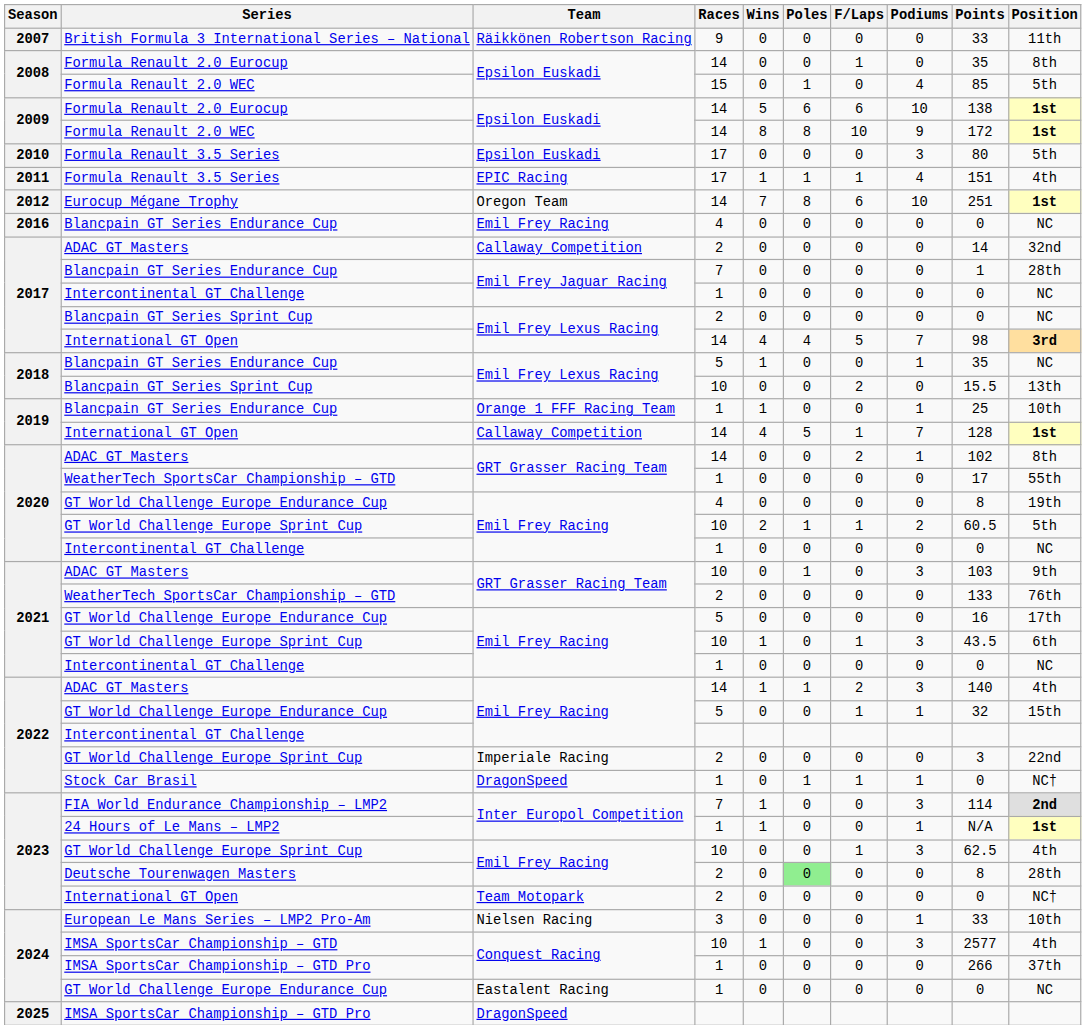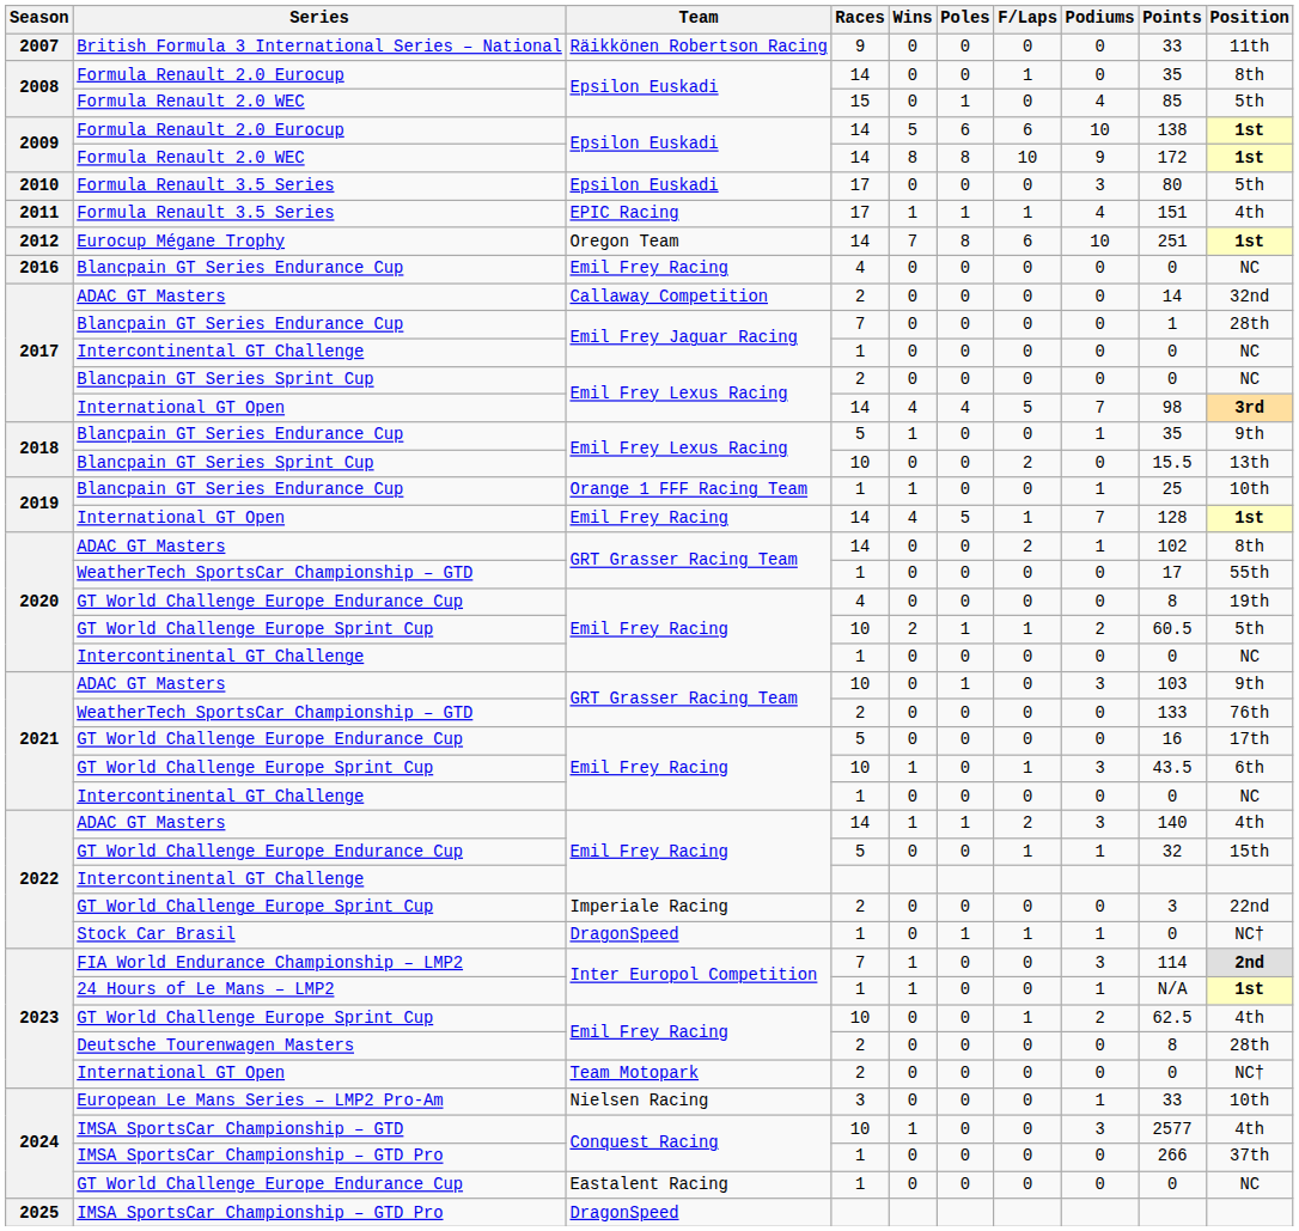2018 / Blancpain GT Series Endurance Cup | Position: NC -> 9th
2019 / International GT Open | Team: Callaway Competition -> Emil Frey Racing
2023 / GT World Challenge Europe Sprint Cup | Podiums: 3 -> 2
Deutsche Tourenwagen Masters | Poles: lightgreen background -> no background
